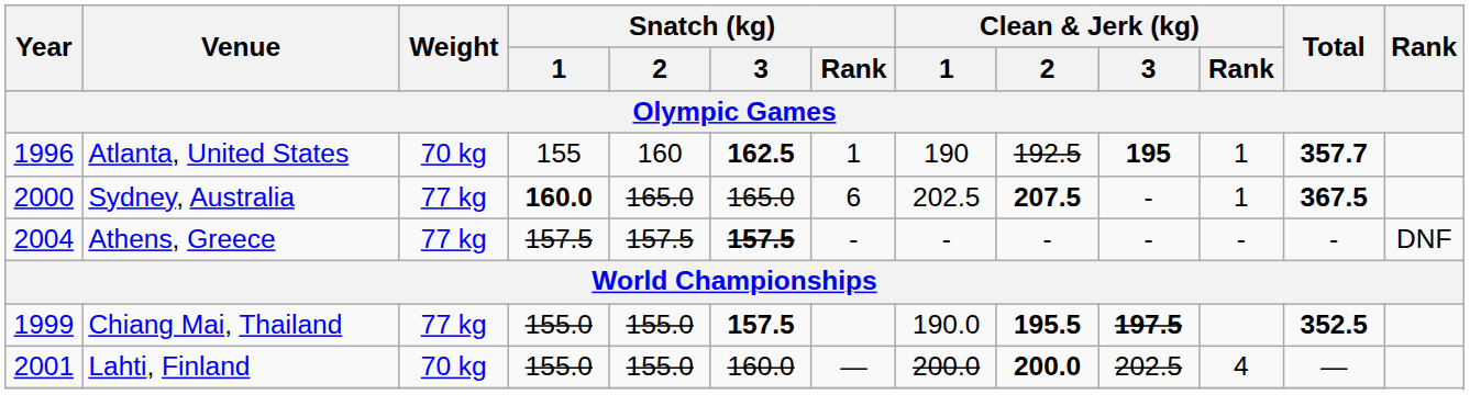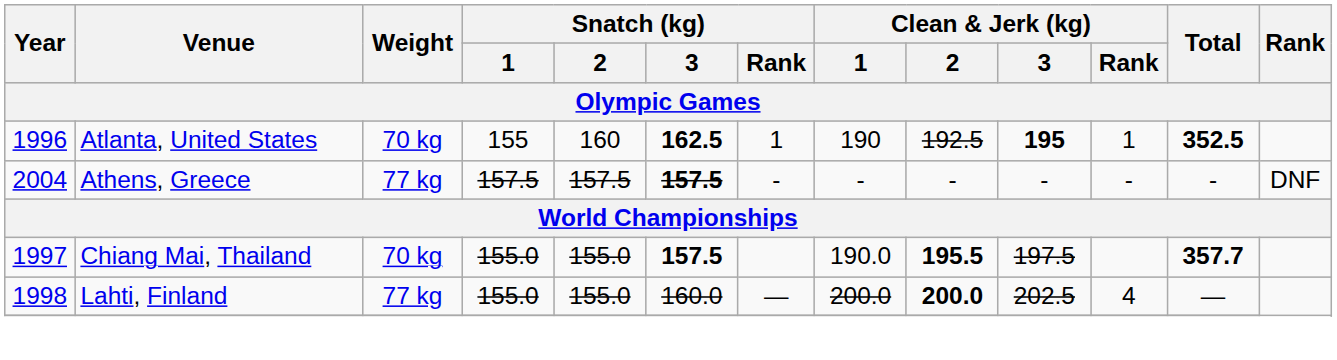Atlanta, United States | Total: 357.7 -> 352.5
- row: 2000 | Sydney, Australia | 77 kg | 160.0 | 165.0 | 165.0 | 6 | 202.5 | 207.5 | - | 1 | 367.5
Chiang Mai, Thailand | Year: 1999 -> 1997
Chiang Mai, Thailand | Weight: 77 kg -> 70 kg
Chiang Mai, Thailand | Clean & Jerk (kg) / 3: bold -> normal
Chiang Mai, Thailand | Total: 352.5 -> 357.7
Lahti, Finland | Year: 2001 -> 1998
Lahti, Finland | Weight: 70 kg -> 77 kg
